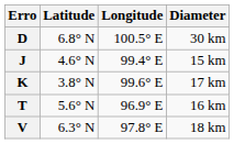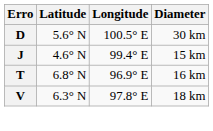D | Latitude: 6.8° N -> 5.6° N
- row: K | 3.8° N | 99.6° E | 17 km
T | Latitude: 5.6° N -> 6.8° N
